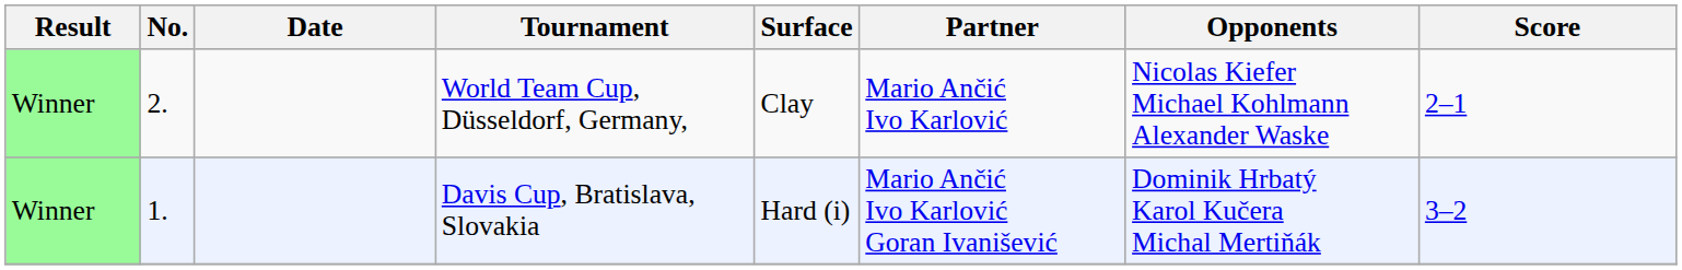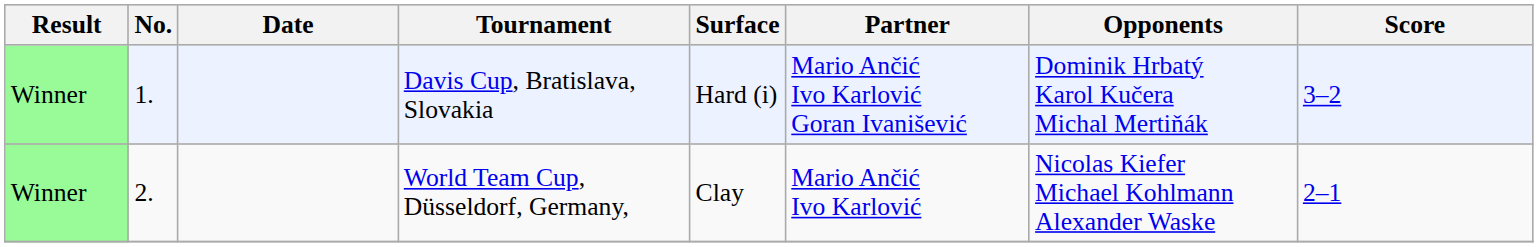rows swapped: Davis Cup, Bratislava, Slovakia <-> World Team Cup, Düsseldorf, Germany,
